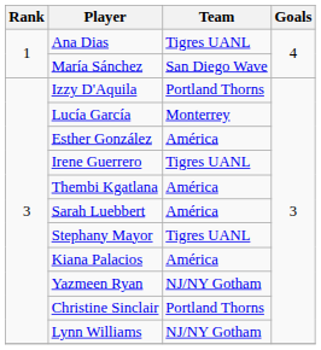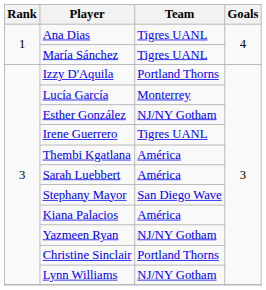María Sánchez | Team: San Diego Wave -> Tigres UANL
Esther González | Team: América -> NJ/NY Gotham
Stephany Mayor | Team: Tigres UANL -> San Diego Wave
